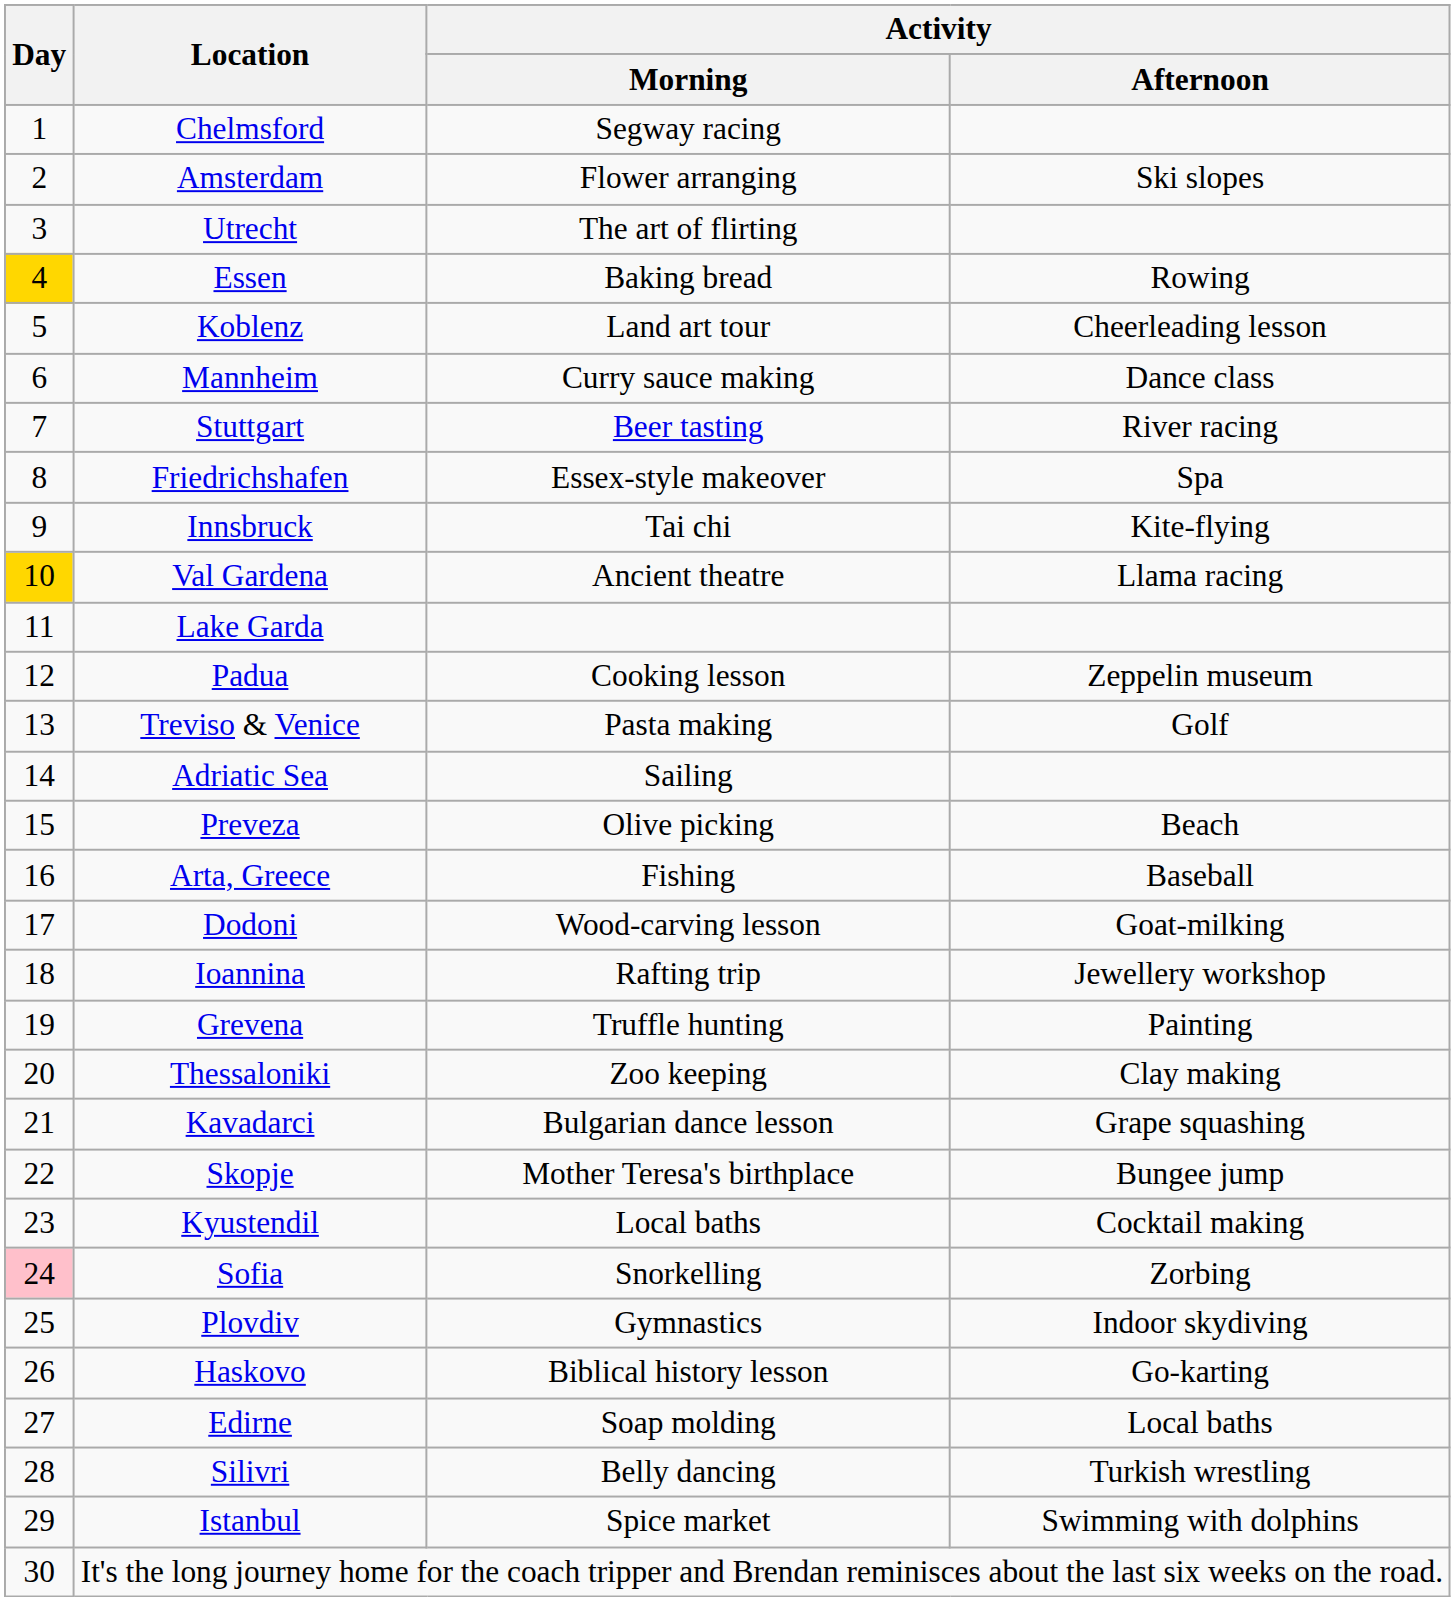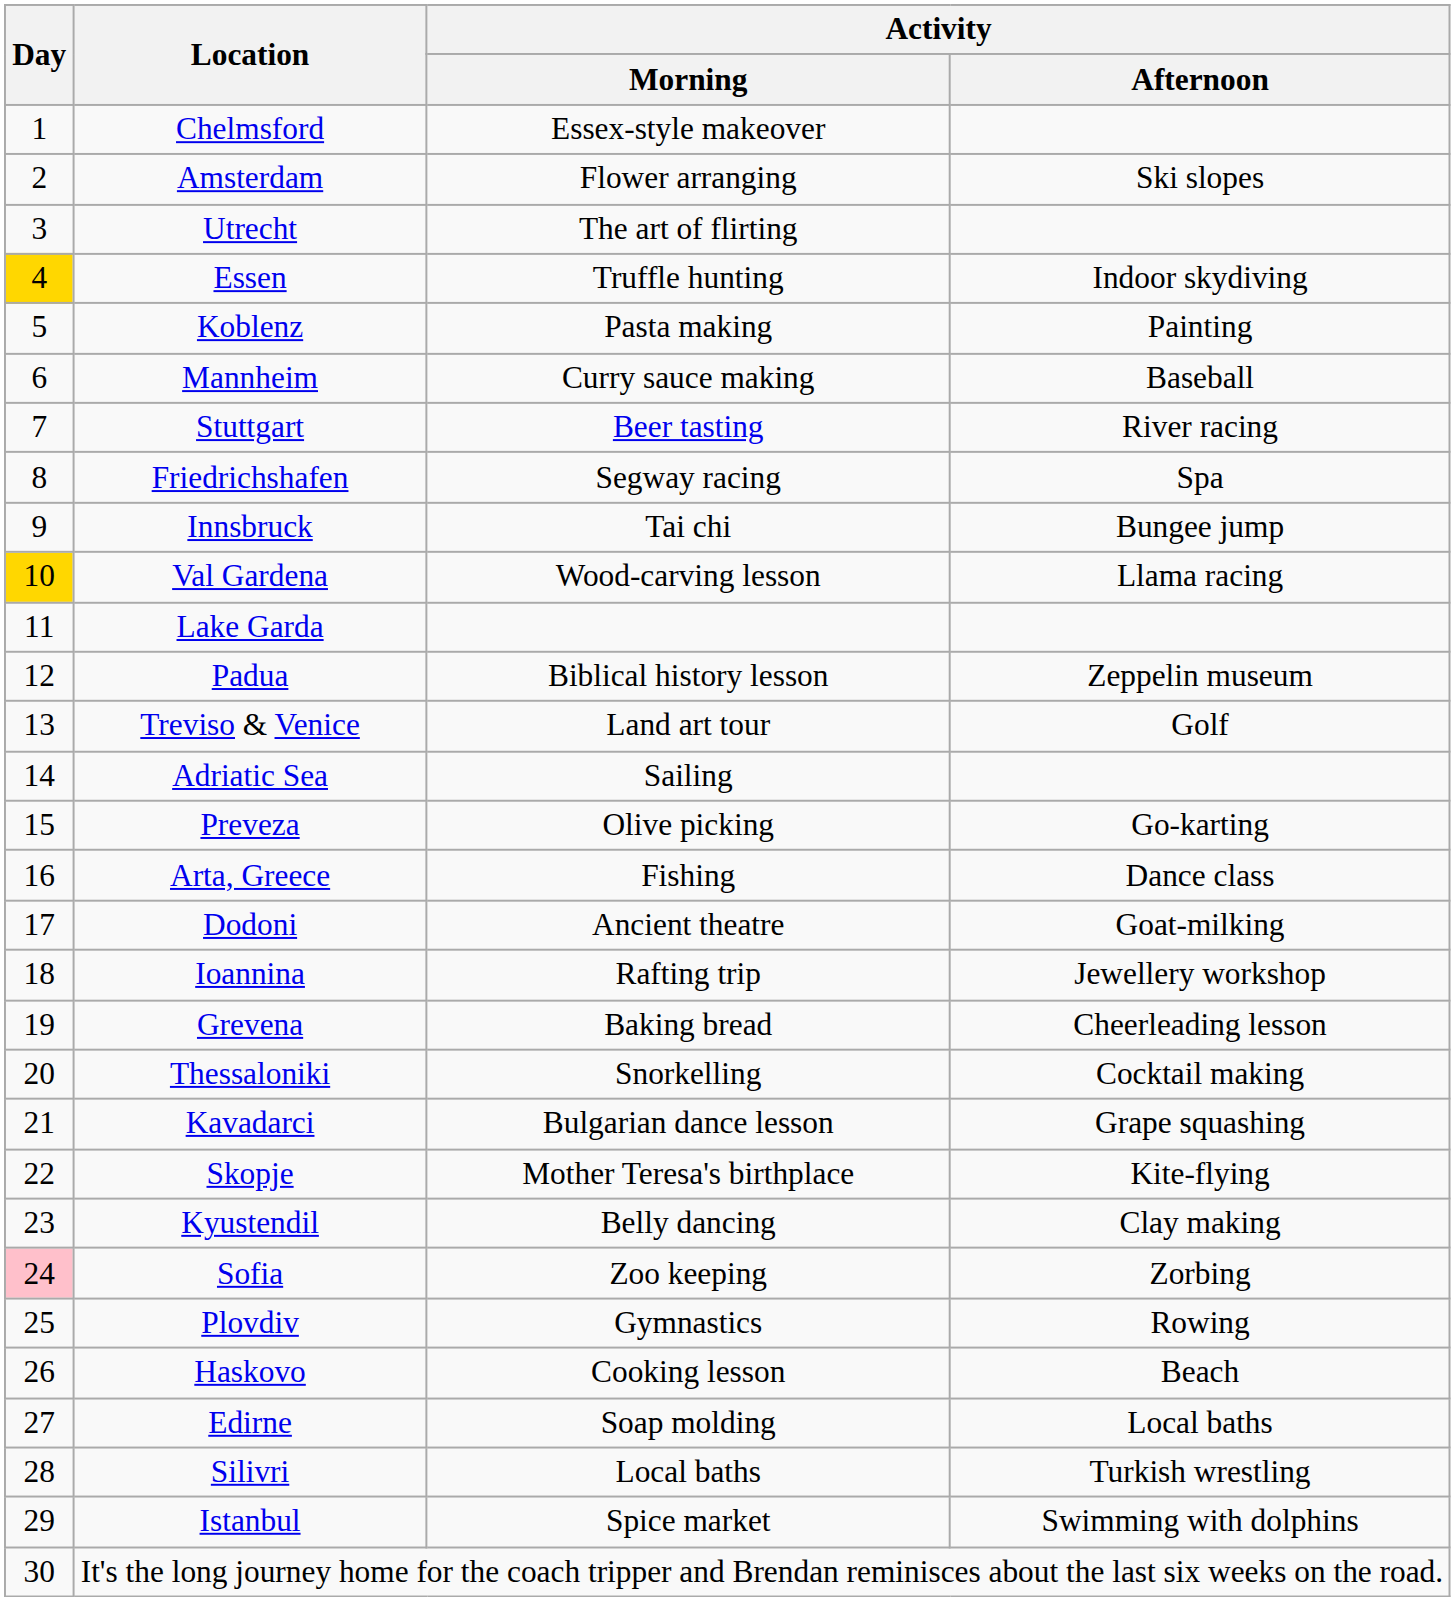Chelmsford | Activity / Morning: Segway racing -> Essex-style makeover
Essen | Activity / Morning: Baking bread -> Truffle hunting
Essen | Activity / Afternoon: Rowing -> Indoor skydiving
Koblenz | Activity / Morning: Land art tour -> Pasta making
Koblenz | Activity / Afternoon: Cheerleading lesson -> Painting
Mannheim | Activity / Afternoon: Dance class -> Baseball
Friedrichshafen | Activity / Morning: Essex-style makeover -> Segway racing
Innsbruck | Activity / Afternoon: Kite-flying -> Bungee jump
Val Gardena | Activity / Morning: Ancient theatre -> Wood-carving lesson
Padua | Activity / Morning: Cooking lesson -> Biblical history lesson
Treviso & Venice | Activity / Morning: Pasta making -> Land art tour
Preveza | Activity / Afternoon: Beach -> Go-karting
Arta, Greece | Activity / Afternoon: Baseball -> Dance class
Dodoni | Activity / Morning: Wood-carving lesson -> Ancient theatre
Grevena | Activity / Morning: Truffle hunting -> Baking bread
Grevena | Activity / Afternoon: Painting -> Cheerleading lesson
Thessaloniki | Activity / Morning: Zoo keeping -> Snorkelling
Thessaloniki | Activity / Afternoon: Clay making -> Cocktail making
Skopje | Activity / Afternoon: Bungee jump -> Kite-flying
Kyustendil | Activity / Morning: Local baths -> Belly dancing
Kyustendil | Activity / Afternoon: Cocktail making -> Clay making
Sofia | Activity / Morning: Snorkelling -> Zoo keeping
Plovdiv | Activity / Afternoon: Indoor skydiving -> Rowing
Haskovo | Activity / Morning: Biblical history lesson -> Cooking lesson
Haskovo | Activity / Afternoon: Go-karting -> Beach
Silivri | Activity / Morning: Belly dancing -> Local baths
